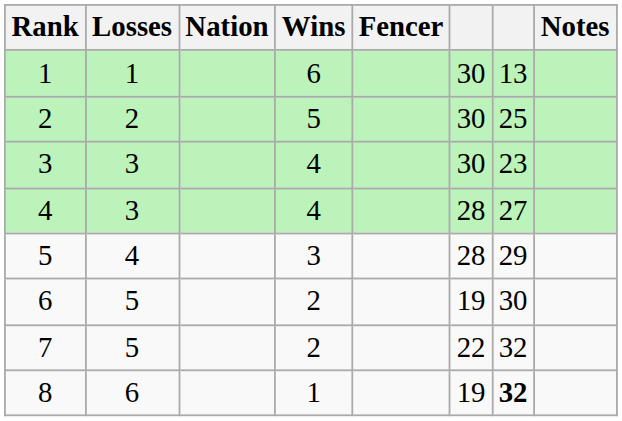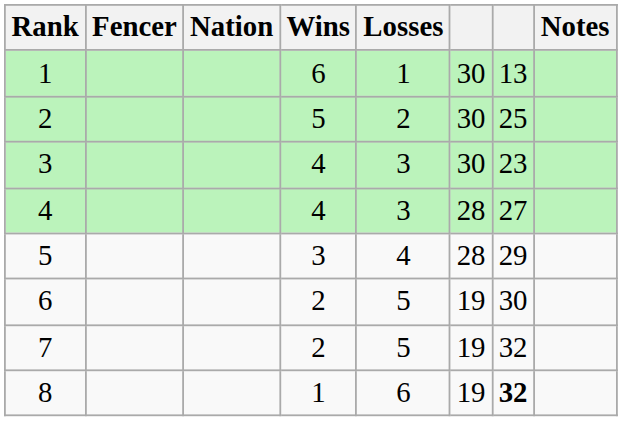columns swapped: Fencer <-> Losses
7 | column 6: 22 -> 19
